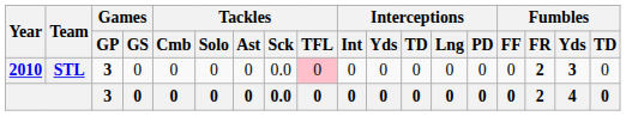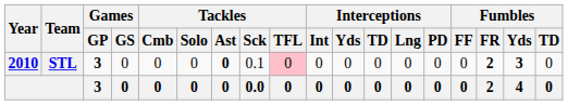STL | Tackles / Ast: normal -> bold
STL | Tackles / Sck: 0.0 -> 0.1
